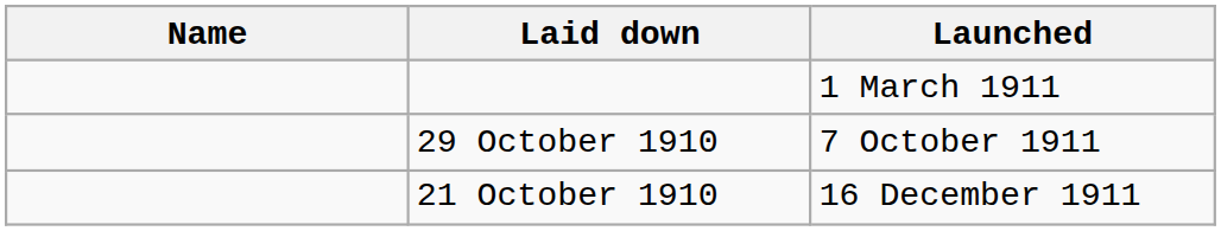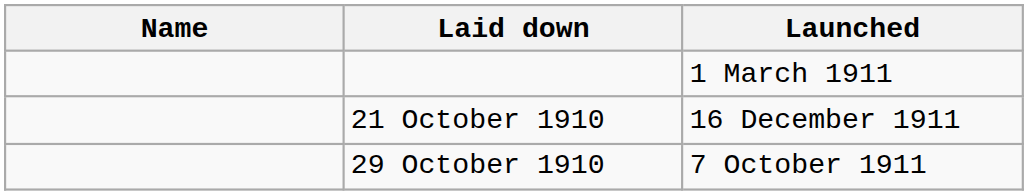rows swapped: 21 October 1910 <-> 29 October 1910
